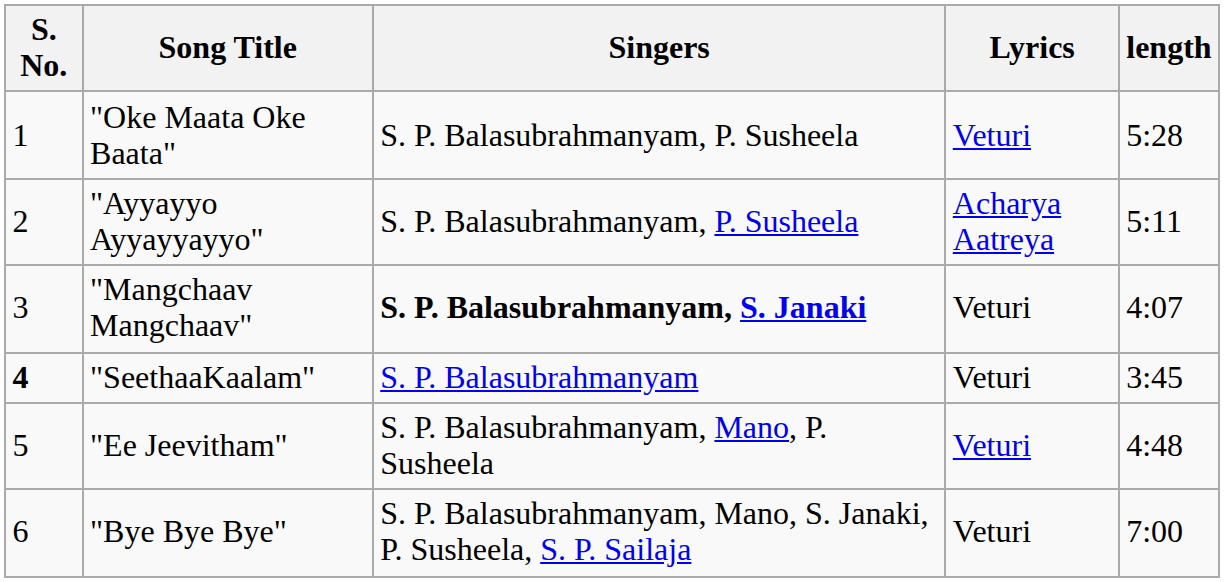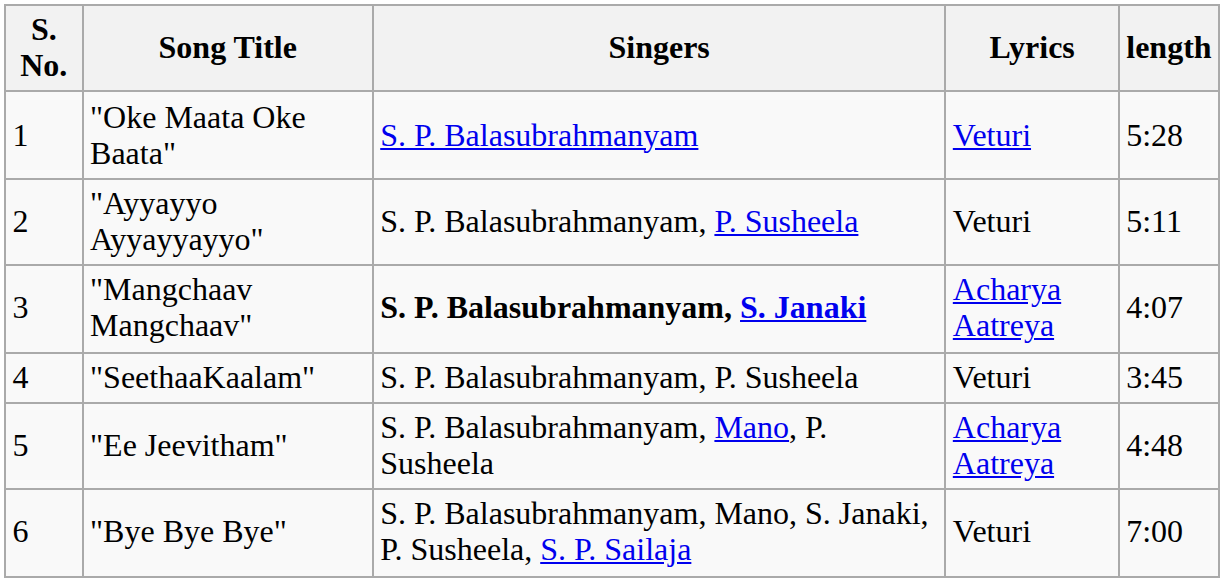"Oke Maata Oke Baata" | Singers: S. P. Balasubrahmanyam, P. Susheela -> S. P. Balasubrahmanyam
"Ayyayyo Ayyayyayyo" | Lyrics: Acharya Aatreya -> Veturi
"Mangchaav Mangchaav" | Lyrics: Veturi -> Acharya Aatreya
"SeethaaKaalam" | S. No.: bold -> normal
"SeethaaKaalam" | Singers: S. P. Balasubrahmanyam -> S. P. Balasubrahmanyam, P. Susheela
"Ee Jeevitham" | Lyrics: Veturi -> Acharya Aatreya
